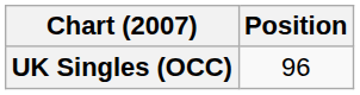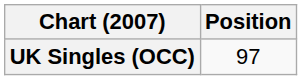UK Singles (OCC) | Position: 96 -> 97
